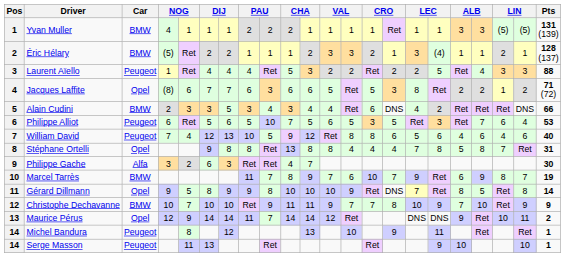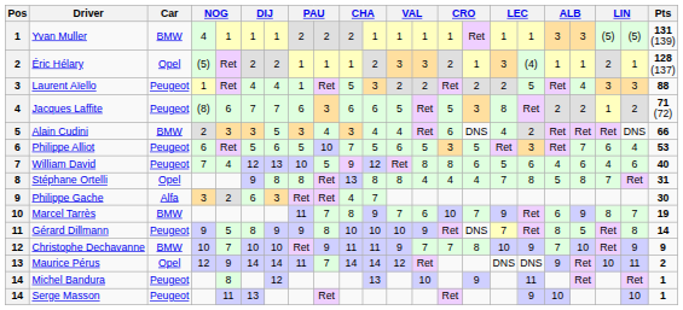Éric Hélary | Car: BMW -> Opel
Laurent Aïello | column 8: 4 -> 1
Jacques Laffite | Car: Opel -> Peugeot
Gérard Dillmann | Car: Opel -> Peugeot
